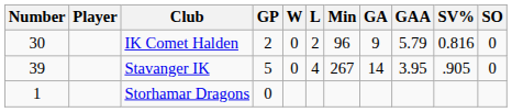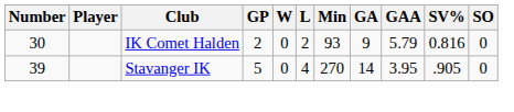IK Comet Halden | Min: 96 -> 93
Stavanger IK | Min: 267 -> 270
- row: 1 | Storhamar Dragons | 0
